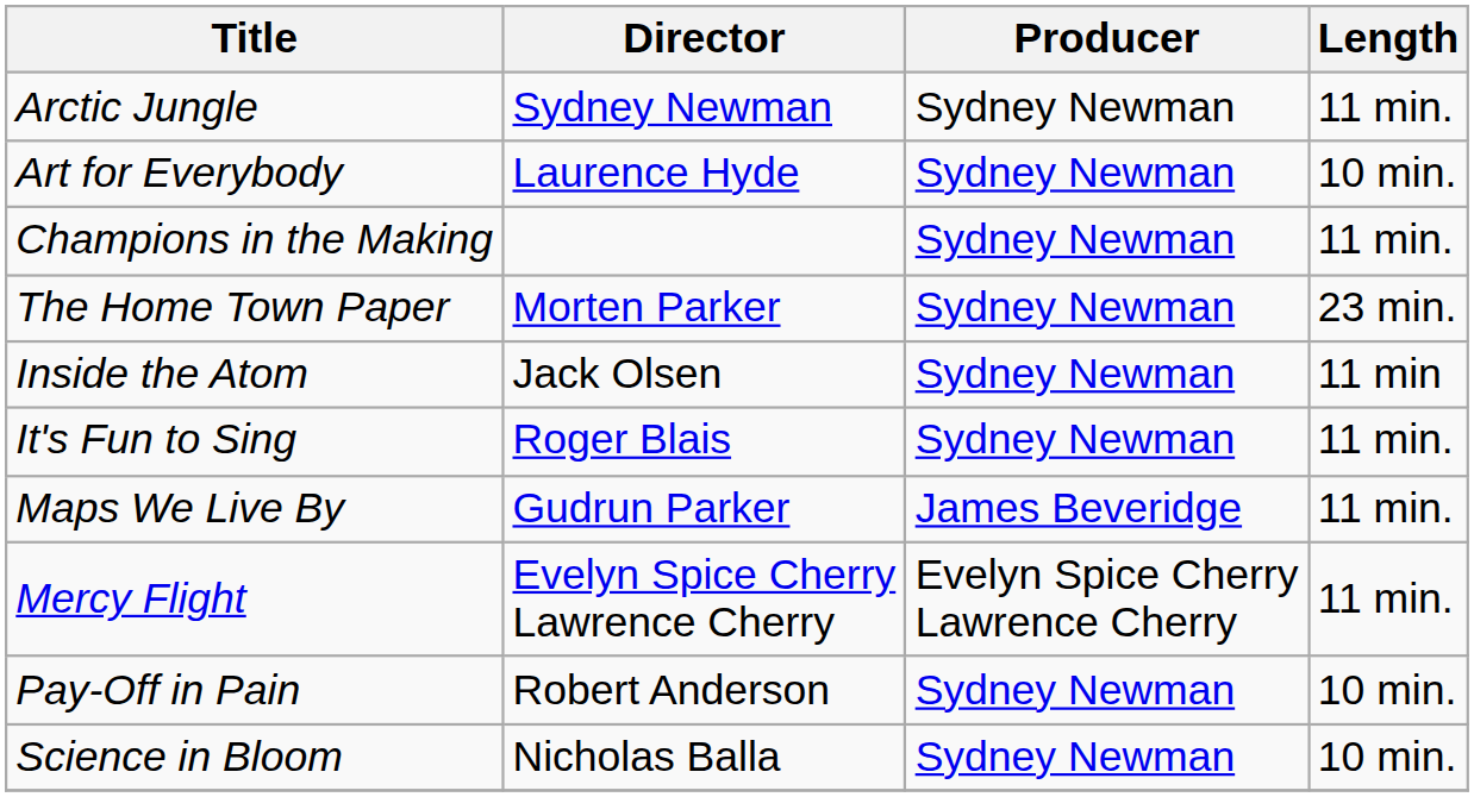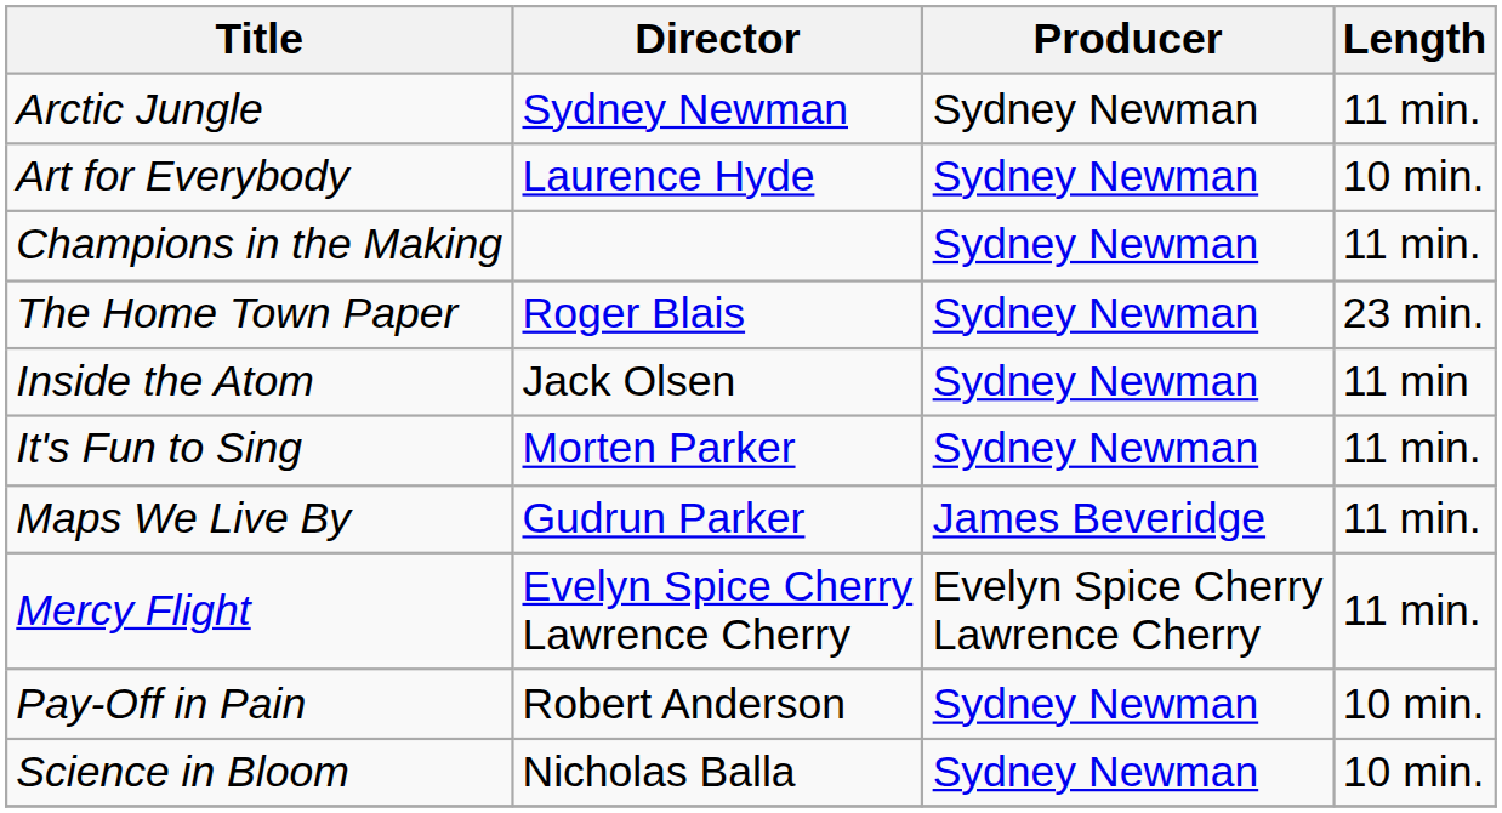The Home Town Paper | Director: Morten Parker -> Roger Blais
It's Fun to Sing | Director: Roger Blais -> Morten Parker
